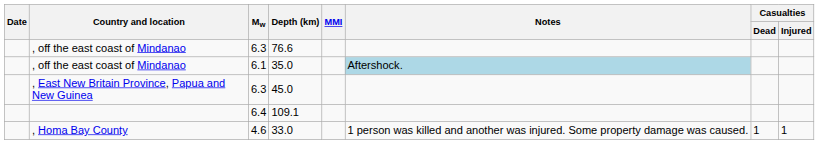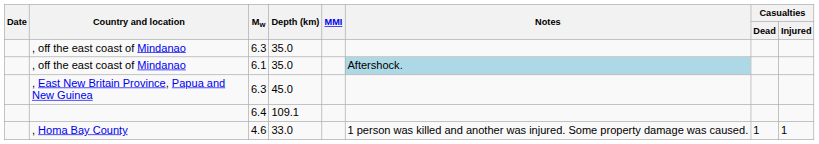, off the east coast of Mindanao / 6.3 | Depth (km): 76.6 -> 35.0
